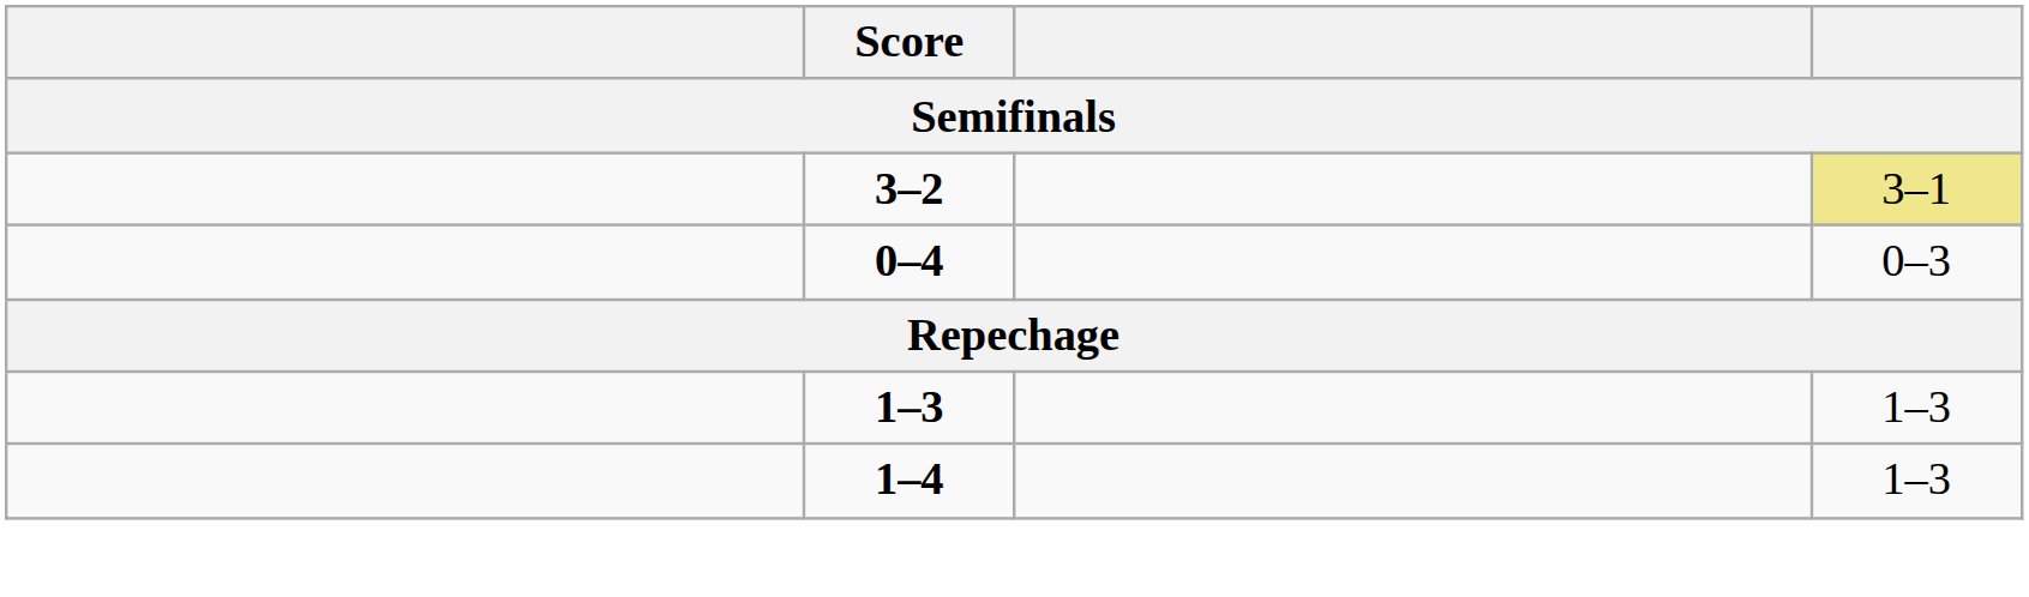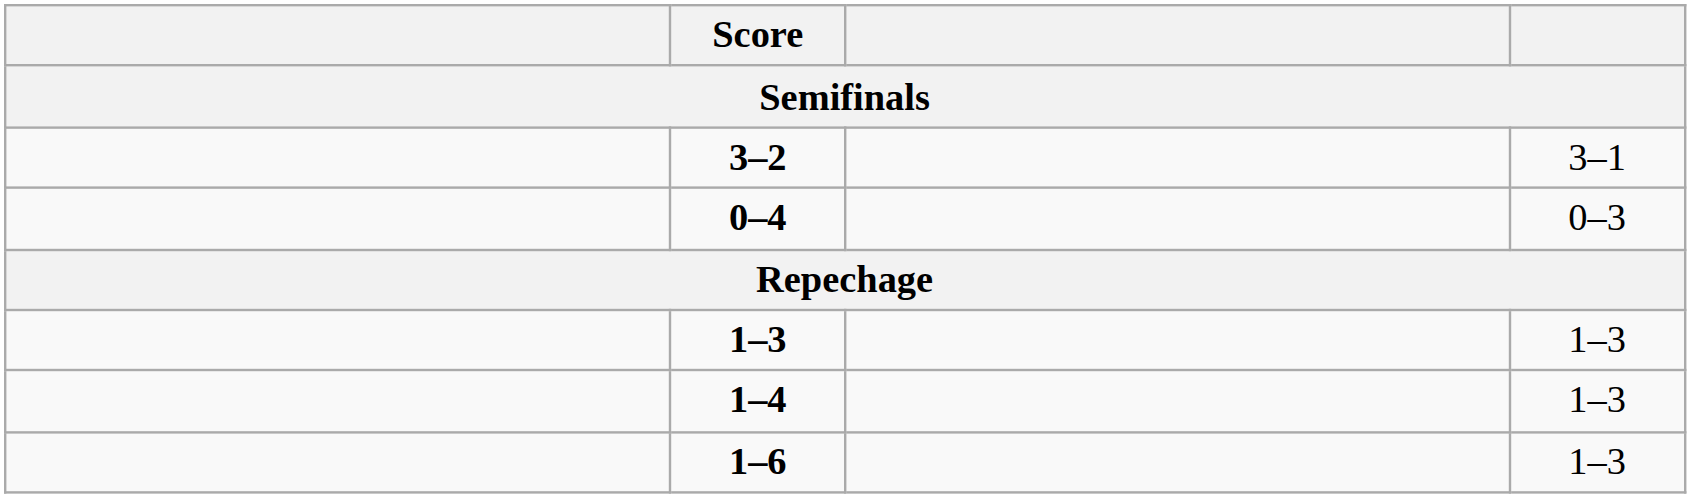3–2 | column 4: khaki background -> no background
+ row: 1–6 | 1–3
